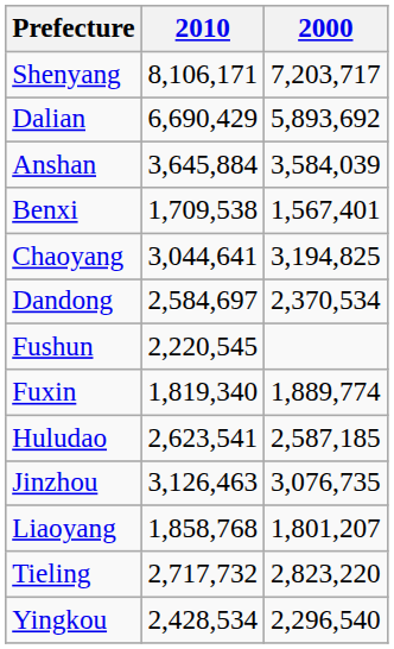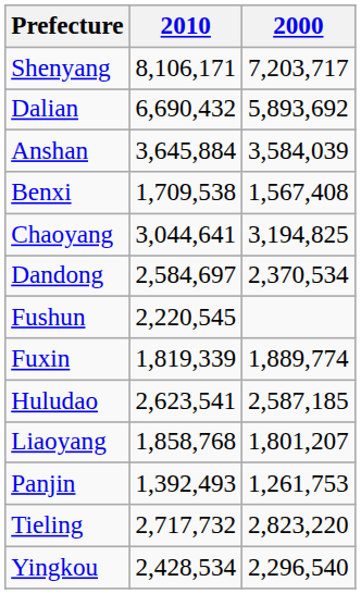Dalian | 2010: 6,690,429 -> 6,690,432
Benxi | 2000: 1,567,401 -> 1,567,408
Fuxin | 2010: 1,819,340 -> 1,819,339
- row: Jinzhou | 3,126,463 | 3,076,735
+ row: Panjin | 1,392,493 | 1,261,753
